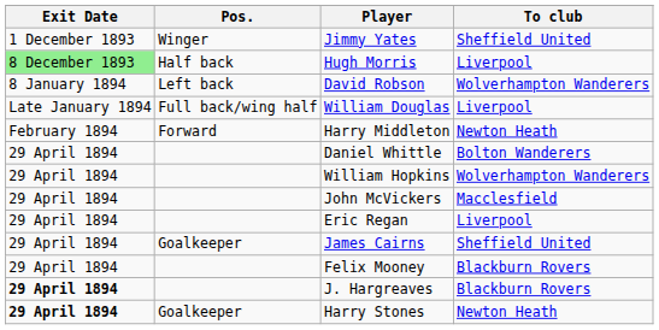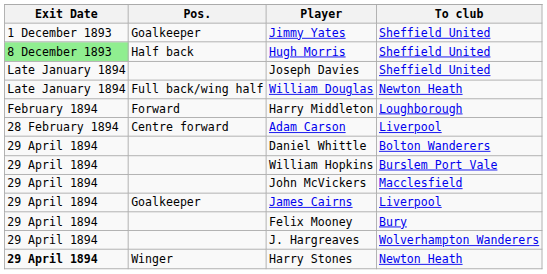Jimmy Yates | Pos.: Winger -> Goalkeeper
Hugh Morris | To club: Liverpool -> Sheffield United
- row: 8 January 1894 | Left back | David Robson | Wolverhampton Wanderers
+ row: Late January 1894 | Joseph Davies | Sheffield United
William Douglas | To club: Liverpool -> Newton Heath
Harry Middleton | To club: Newton Heath -> Loughborough
+ row: 28 February 1894 | Centre forward | Adam Carson | Liverpool
William Hopkins | To club: Wolverhampton Wanderers -> Burslem Port Vale
- row: 29 April 1894 | Eric Regan | Liverpool
James Cairns | To club: Sheffield United -> Liverpool
Felix Mooney | To club: Blackburn Rovers -> Bury
J. Hargreaves | Exit Date: bold -> normal
J. Hargreaves | To club: Blackburn Rovers -> Wolverhampton Wanderers
Harry Stones | Pos.: Goalkeeper -> Winger
